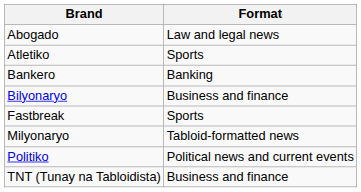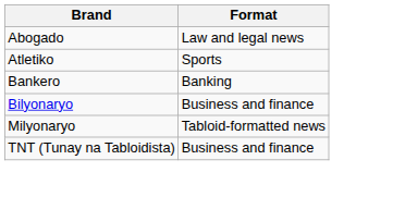- row: Fastbreak | Sports
- row: Politiko | Political news and current events
